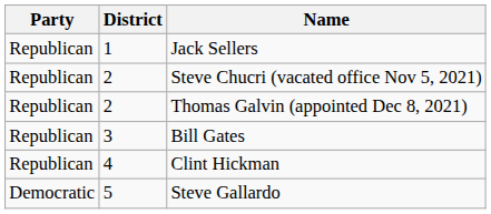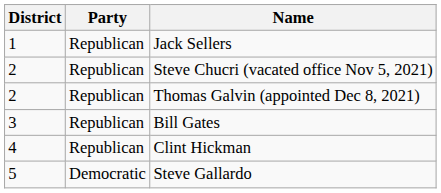columns swapped: Party <-> District
